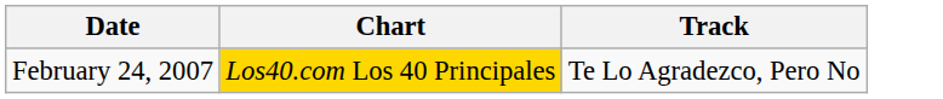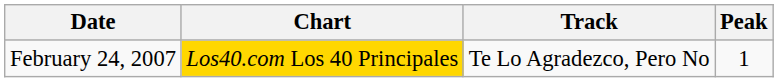+ column: Peak | 1
